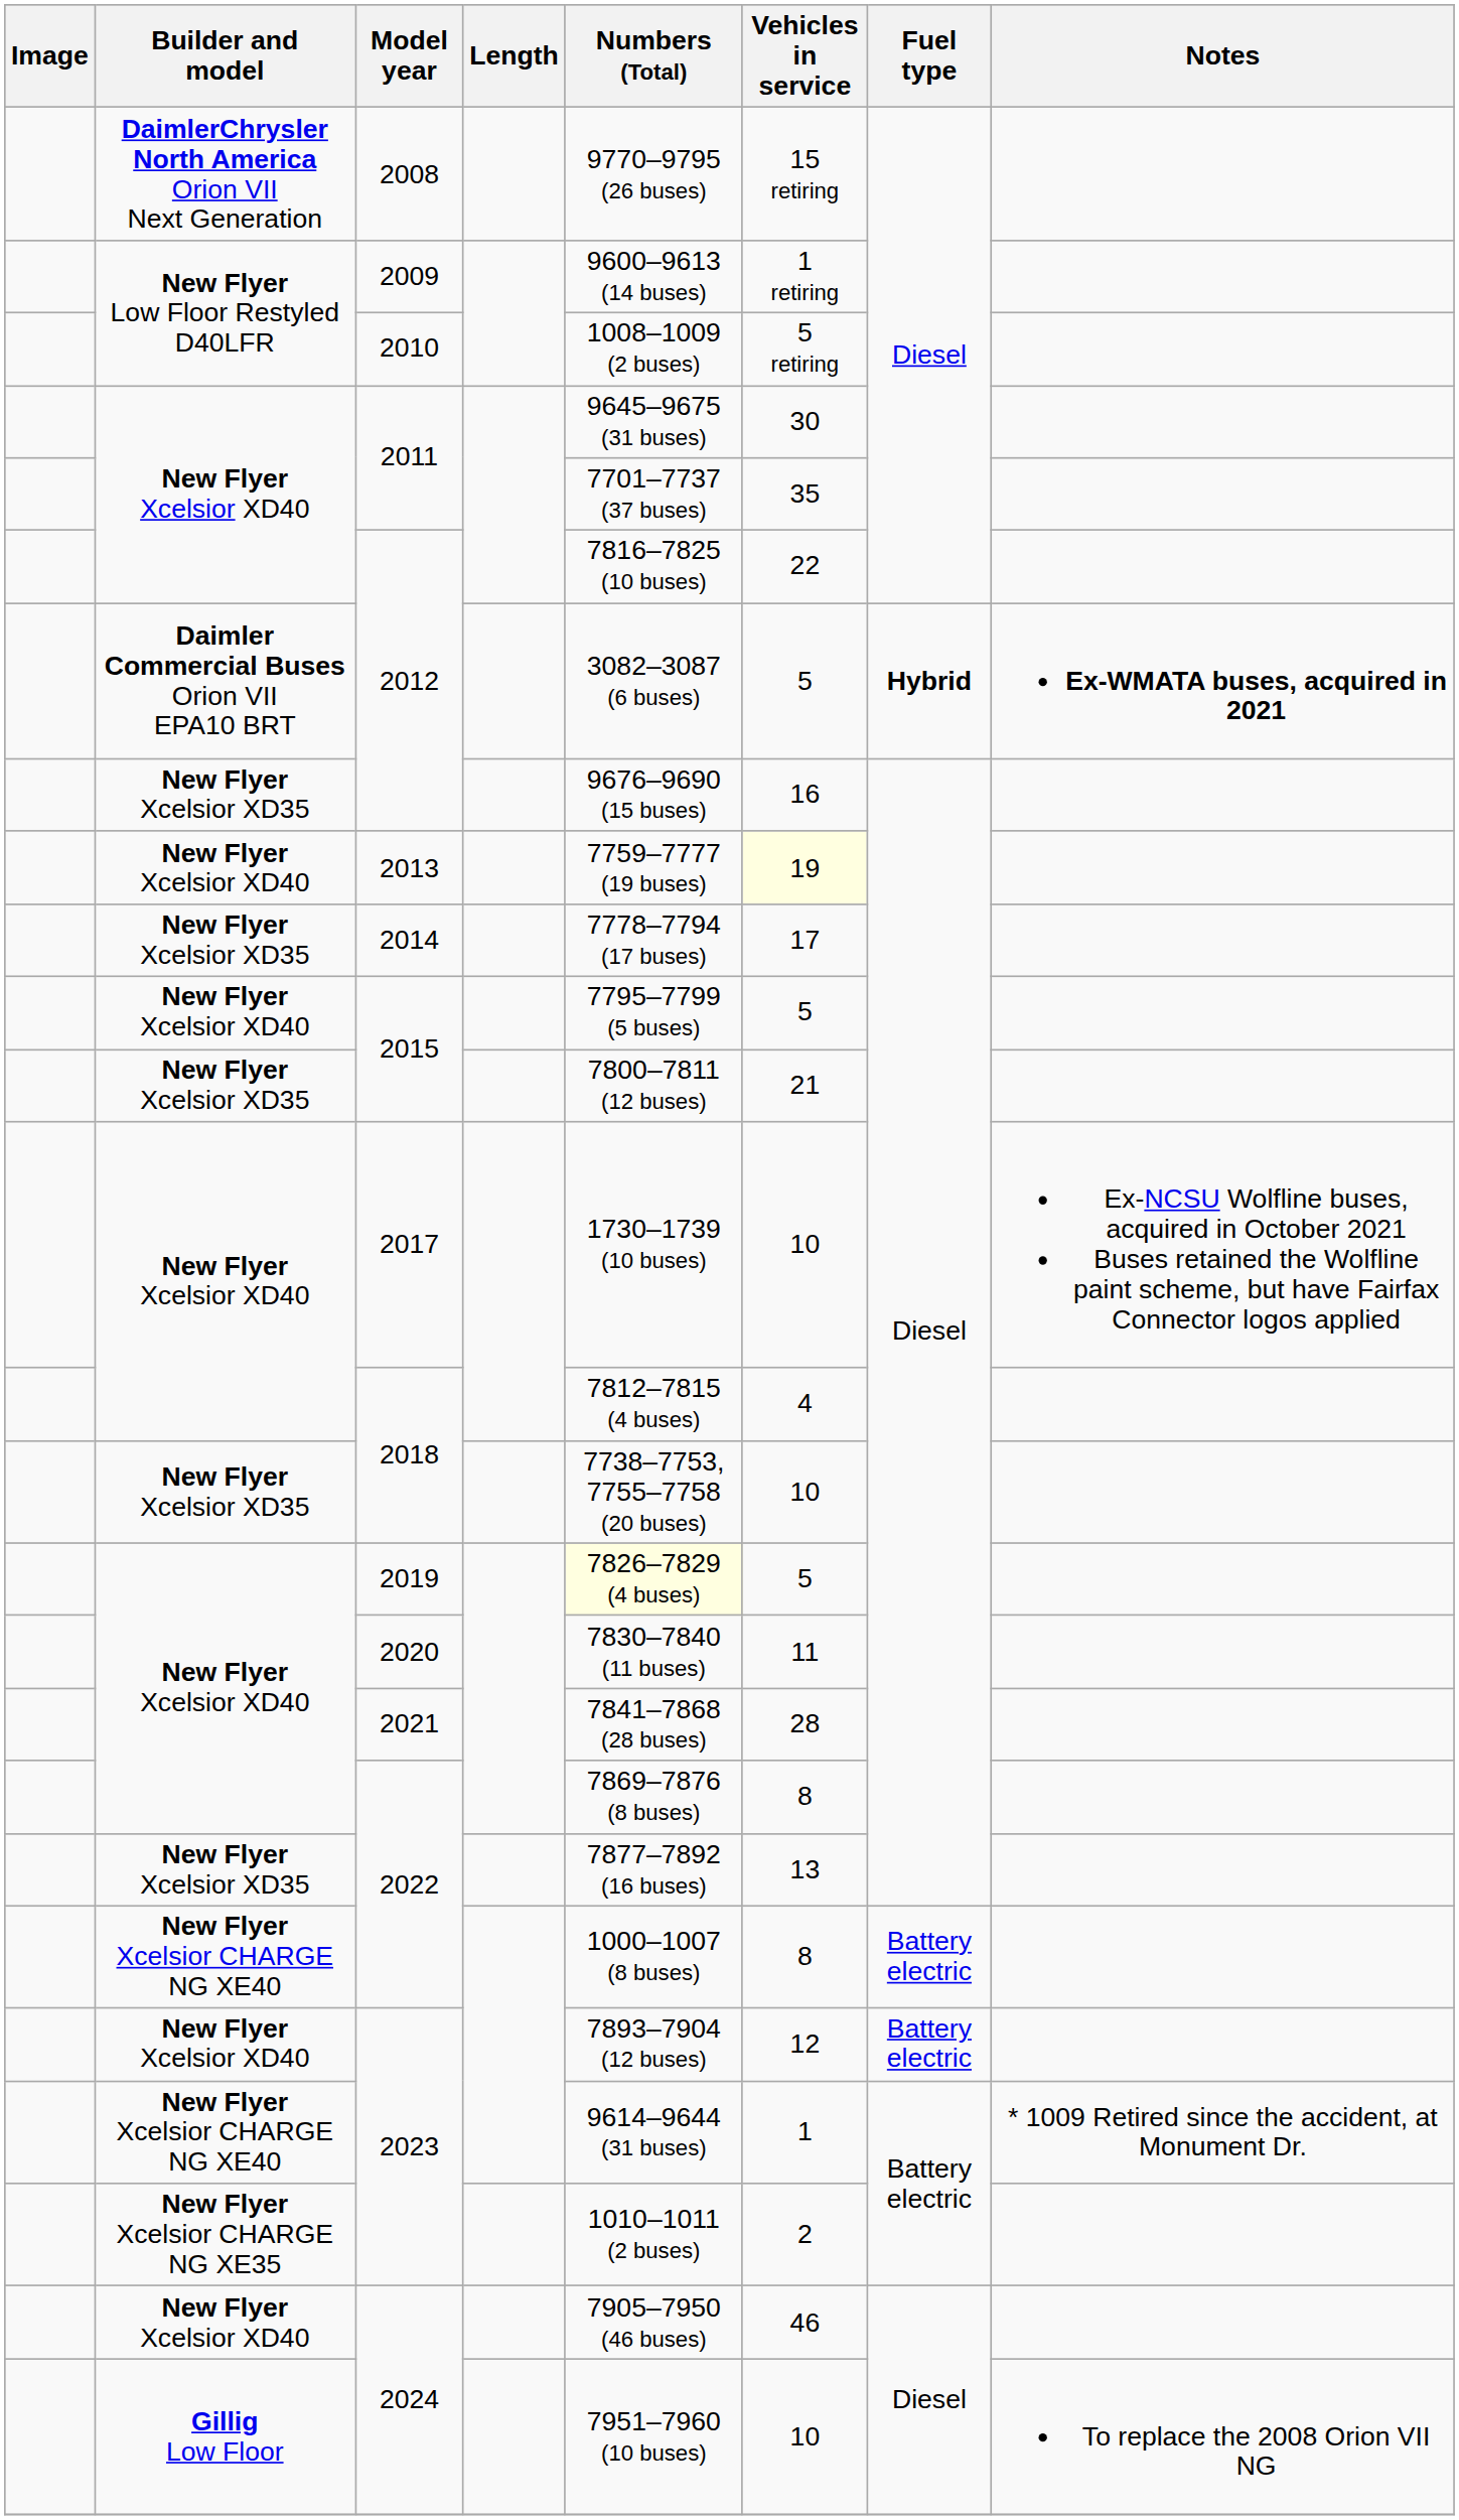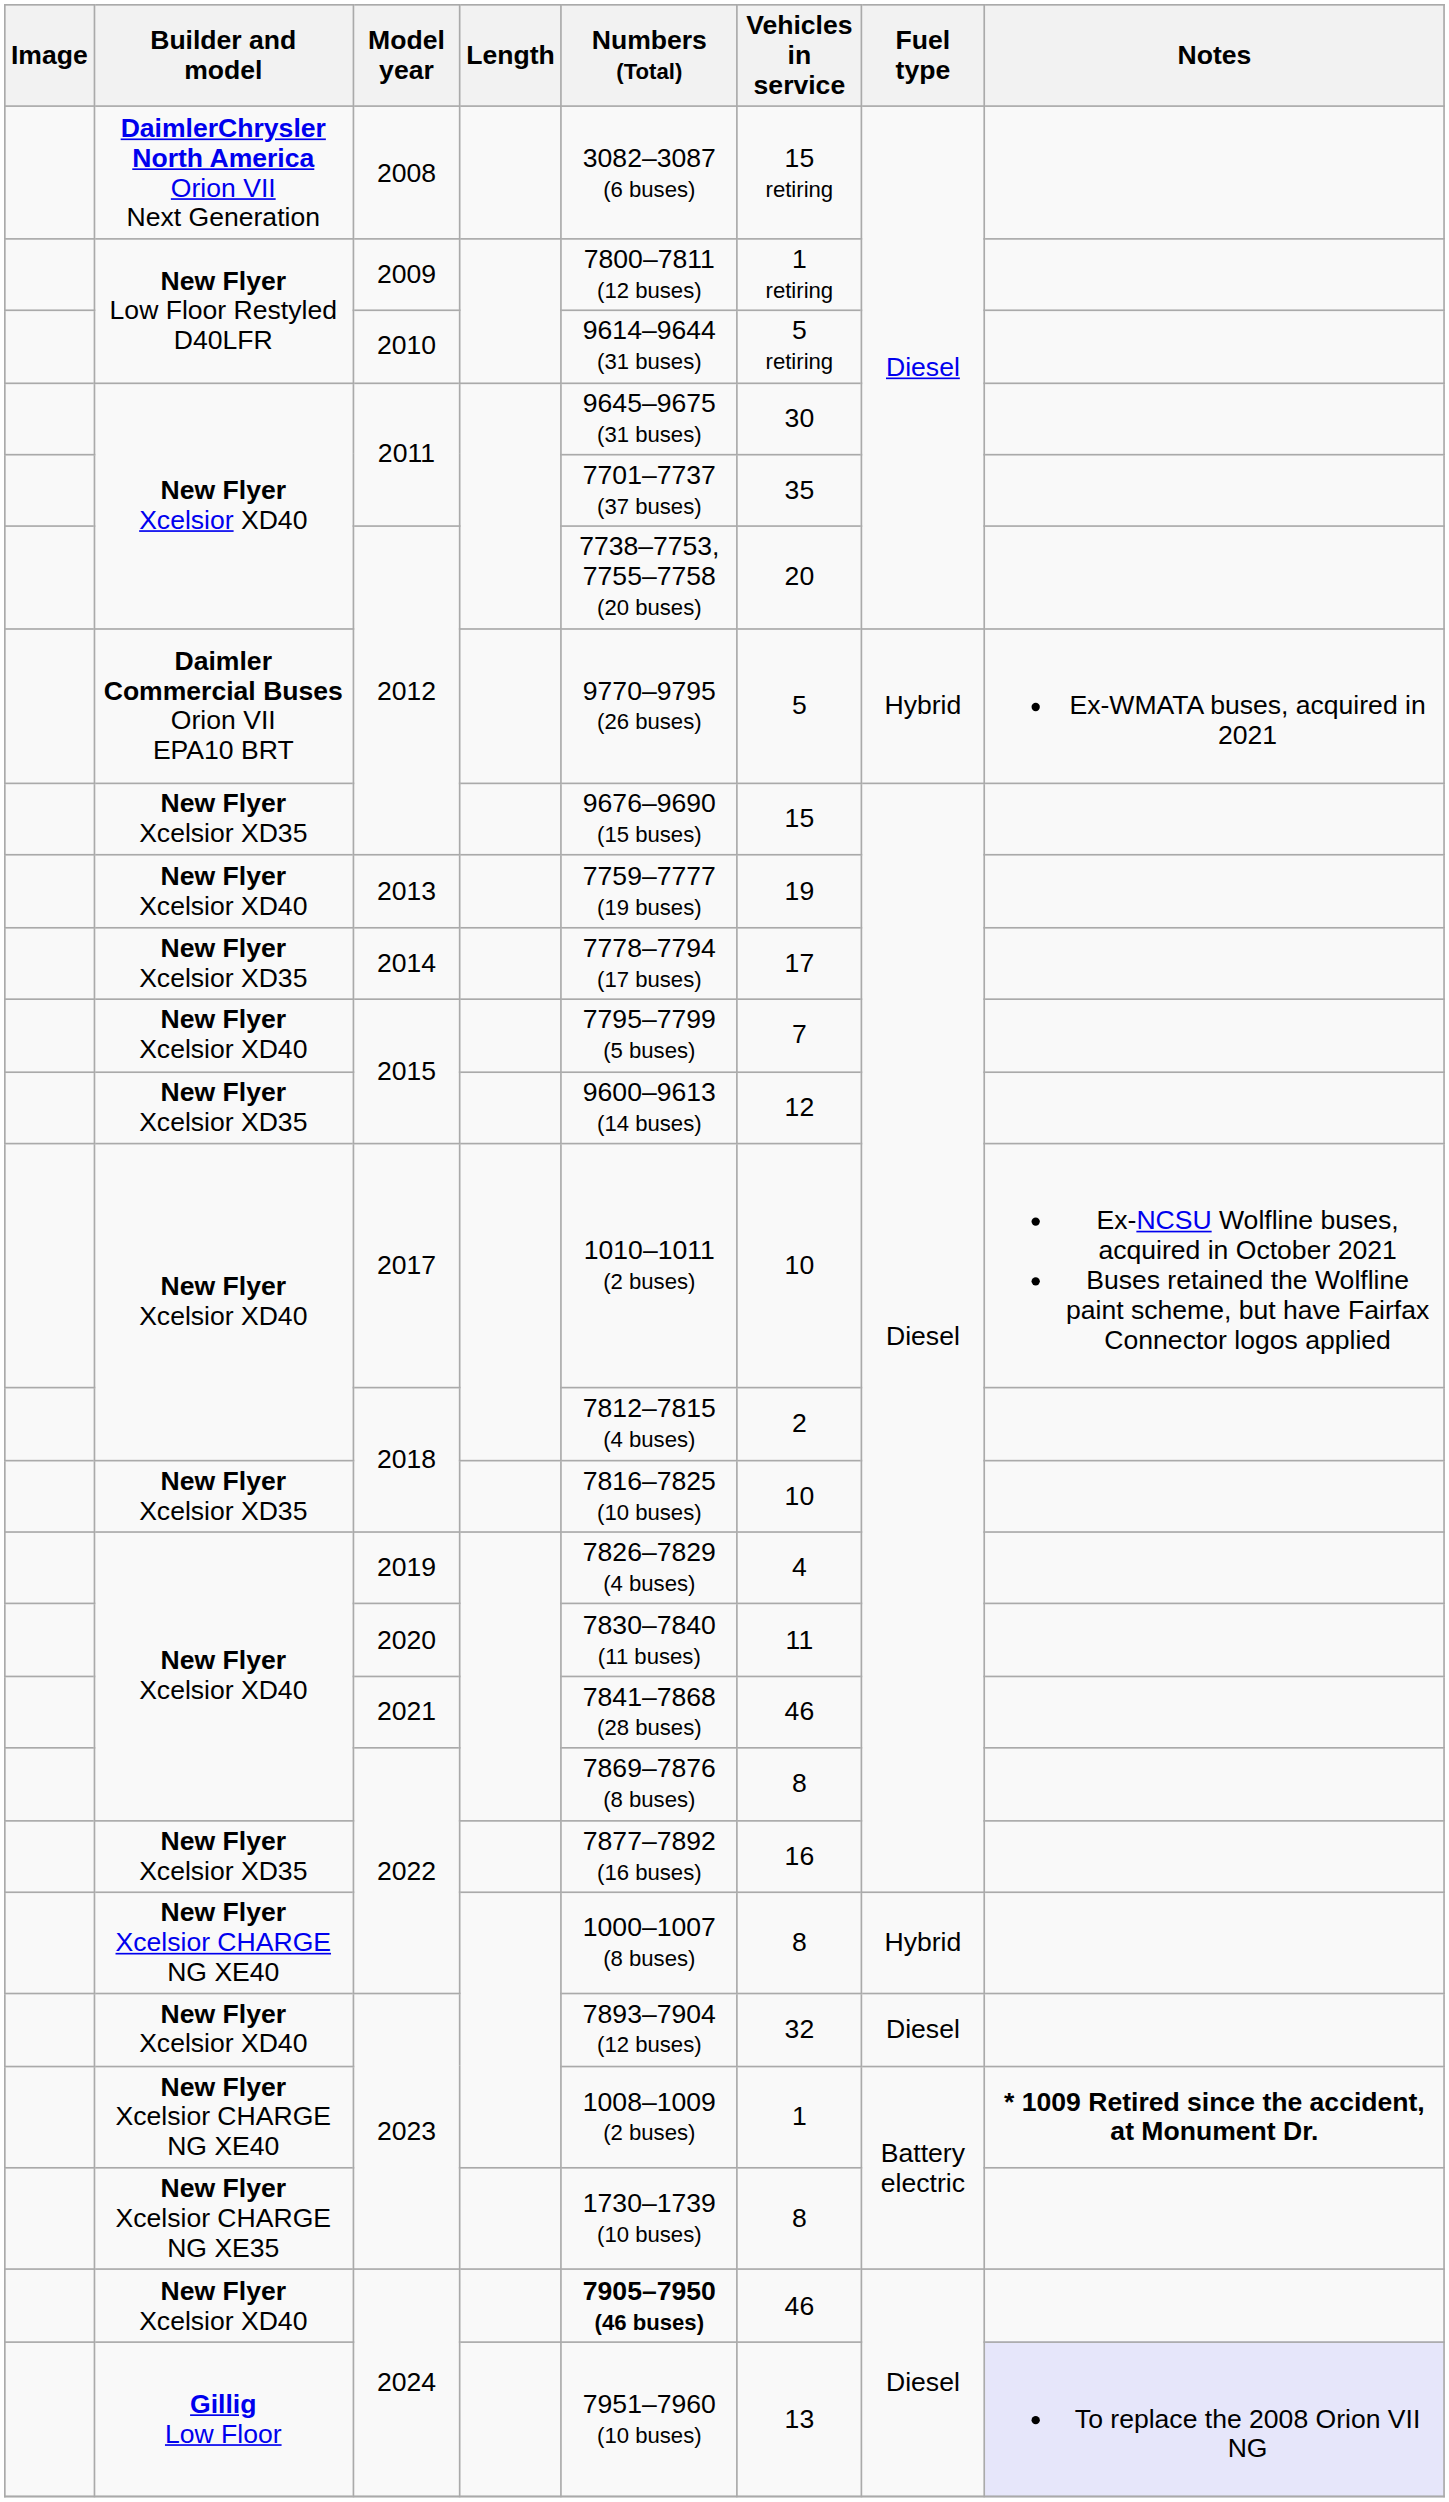2008 | Numbers (Total): 9770–9795 (26 buses) -> 3082–3087 (6 buses)
2009 | Numbers (Total): 9600–9613 (14 buses) -> 7800–7811 (12 buses)
2010 | Numbers (Total): 1008–1009 (2 buses) -> 9614–9644 (31 buses)
New Flyer Xcelsior XD40 / 2012 | Numbers (Total): 7816–7825 (10 buses) -> 7738–7753, 7755–7758 (20 buses)
New Flyer Xcelsior XD40 / 2012 | Vehicles in service: 22 -> 20
Daimler Commercial Buses Orion VII EPA10 BRT / 2012 | Numbers (Total): 3082–3087 (6 buses) -> 9770–9795 (26 buses)
Daimler Commercial Buses Orion VII EPA10 BRT / 2012 | Fuel type: bold -> normal
Daimler Commercial Buses Orion VII EPA10 BRT / 2012 | Notes: bold -> normal
New Flyer Xcelsior XD35 / 2012 | Vehicles in service: 16 -> 15
2013 | Vehicles in service: lightyellow background -> no background
New Flyer Xcelsior XD40 / 2015 | Vehicles in service: 5 -> 7
New Flyer Xcelsior XD35 / 2015 | Numbers (Total): 7800–7811 (12 buses) -> 9600–9613 (14 buses)
New Flyer Xcelsior XD35 / 2015 | Vehicles in service: 21 -> 12
2017 | Numbers (Total): 1730–1739 (10 buses) -> 1010–1011 (2 buses)
New Flyer Xcelsior XD40 / 2018 | Vehicles in service: 4 -> 2
New Flyer Xcelsior XD35 / 2018 | Numbers (Total): 7738–7753, 7755–7758 (20 buses) -> 7816–7825 (10 buses)
2019 | Numbers (Total): lightyellow background -> no background
2019 | Vehicles in service: 5 -> 4
2021 | Vehicles in service: 28 -> 46
New Flyer Xcelsior XD35 / 2022 | Vehicles in service: 13 -> 16
New Flyer Xcelsior CHARGE NG XE40 / 2022 | Fuel type: Battery electric -> Hybrid
New Flyer Xcelsior XD40 / 2023 | Vehicles in service: 12 -> 32
New Flyer Xcelsior XD40 / 2023 | Fuel type: Battery electric -> Diesel
New Flyer Xcelsior CHARGE NG XE40 / 2023 | Numbers (Total): 9614–9644 (31 buses) -> 1008–1009 (2 buses)
New Flyer Xcelsior CHARGE NG XE40 / 2023 | Notes: normal -> bold
New Flyer Xcelsior CHARGE NG XE35 / 2023 | Numbers (Total): 1010–1011 (2 buses) -> 1730–1739 (10 buses)
New Flyer Xcelsior CHARGE NG XE35 / 2023 | Vehicles in service: 2 -> 8
New Flyer Xcelsior XD40 / 2024 | Numbers (Total): normal -> bold
Gillig Low Floor / 2024 | Vehicles in service: 10 -> 13
Gillig Low Floor / 2024 | Notes: no background -> lavender background
